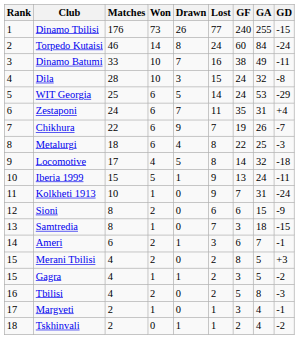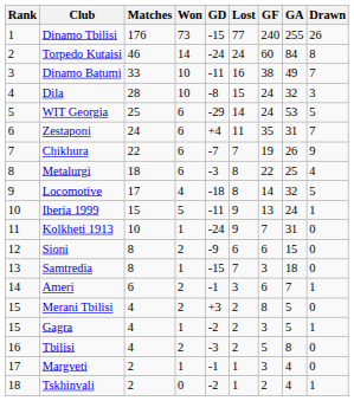columns swapped: Drawn <-> GD
